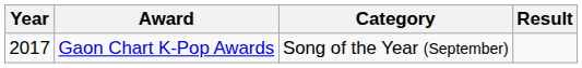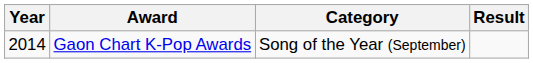Gaon Chart K-Pop Awards | Year: 2017 -> 2014
